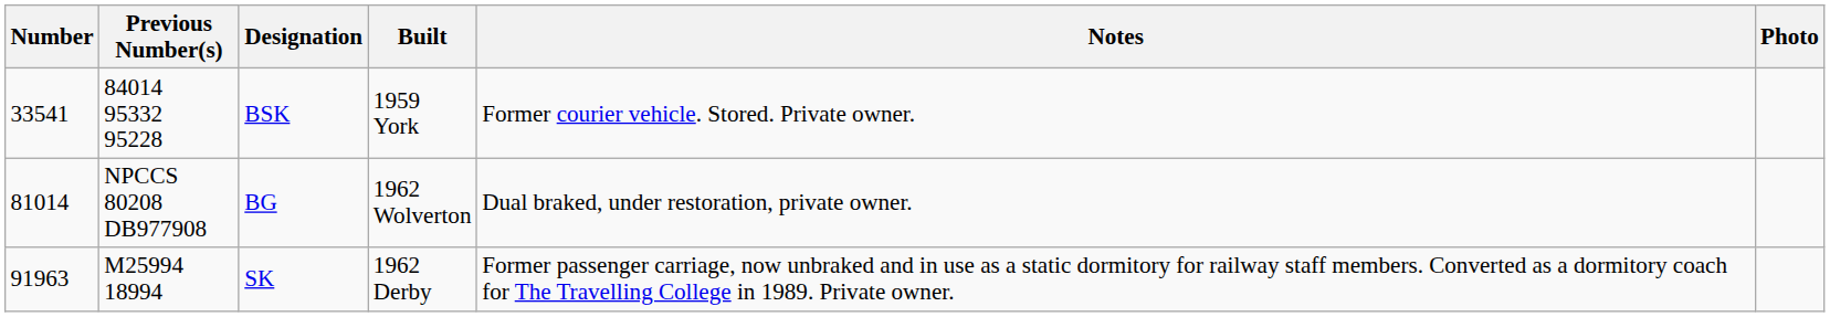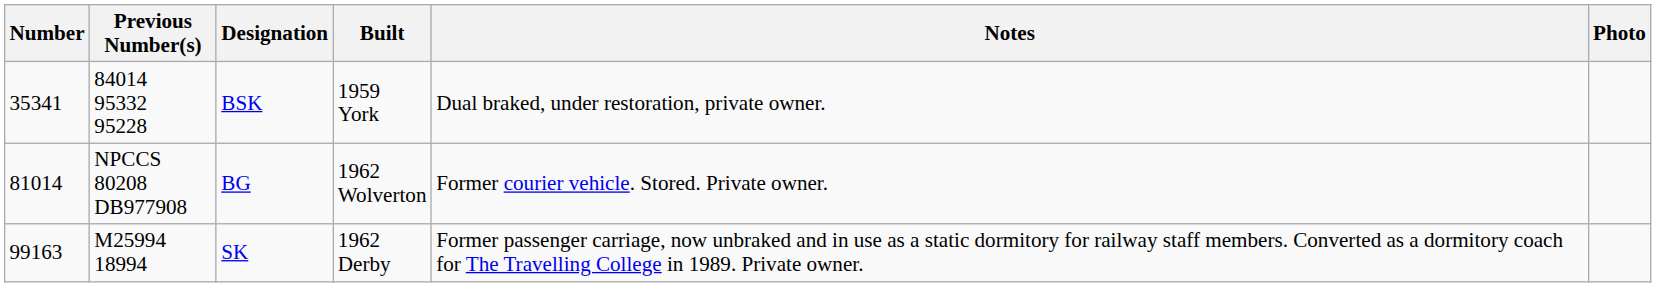BSK | Number: 33541 -> 35341
BSK | Notes: Former courier vehicle. Stored. Private owner. -> Dual braked, under restoration, private owner.
BG | Notes: Dual braked, under restoration, private owner. -> Former courier vehicle. Stored. Private owner.
SK | Number: 91963 -> 99163
